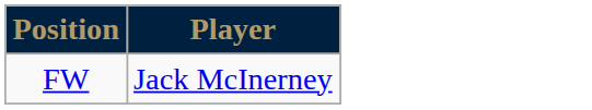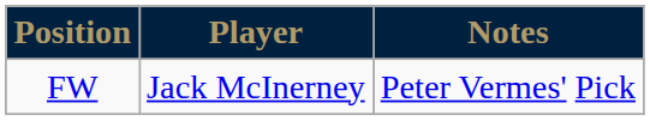+ column: Notes | Peter Vermes' Pick
